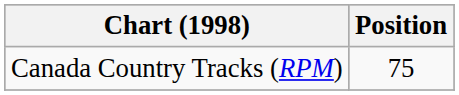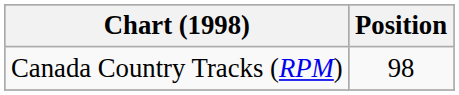Canada Country Tracks (RPM) | Position: 75 -> 98
